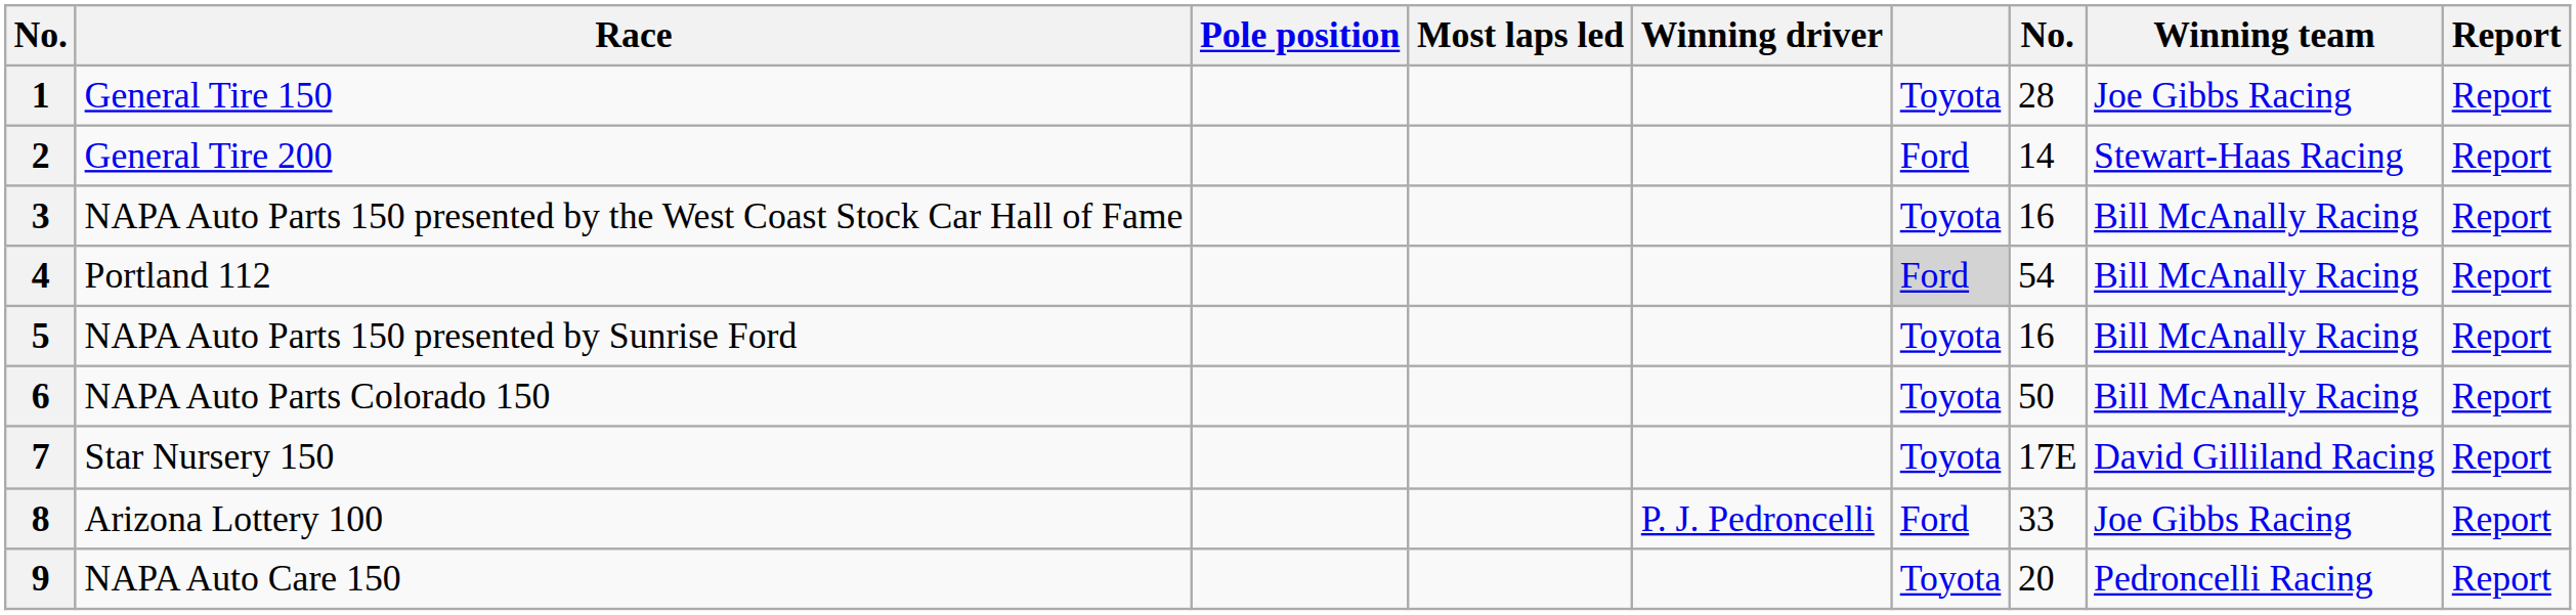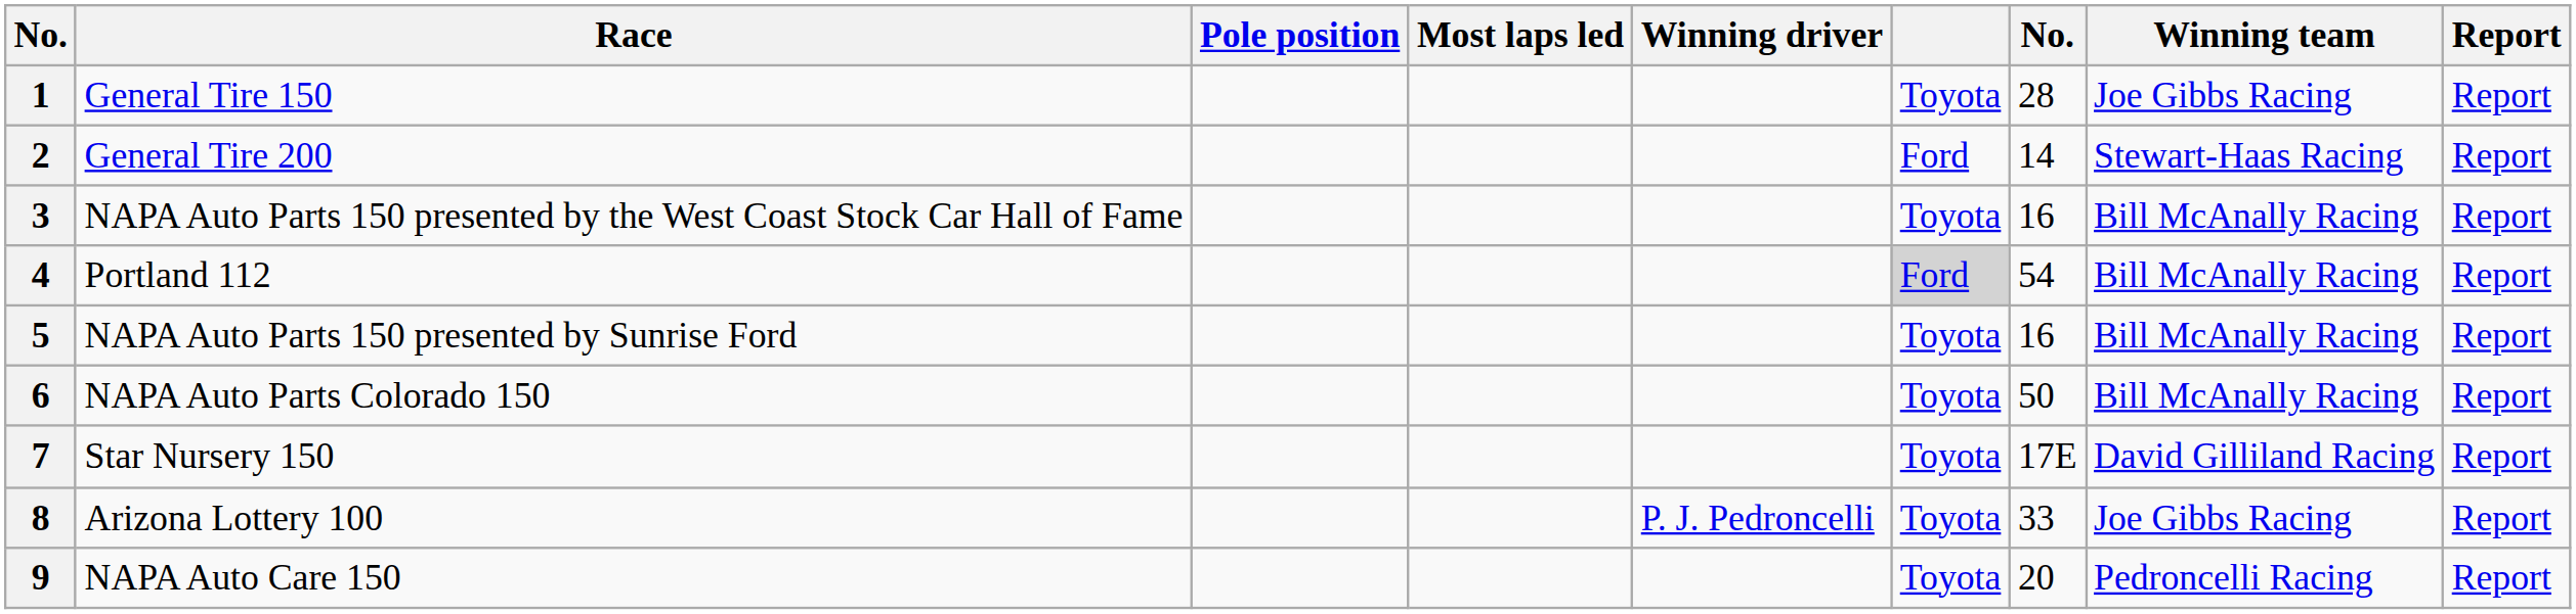8 | column 6: Ford -> Toyota
